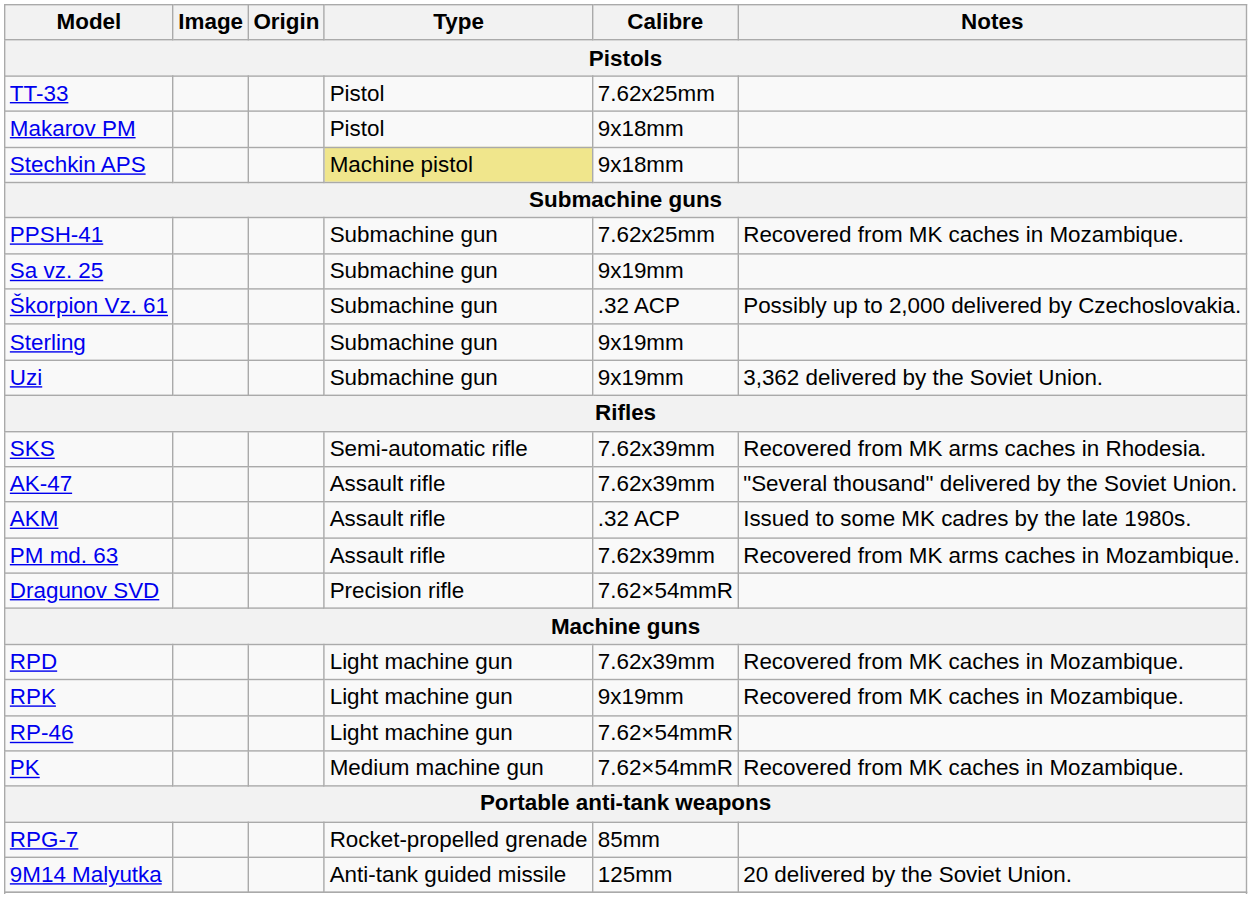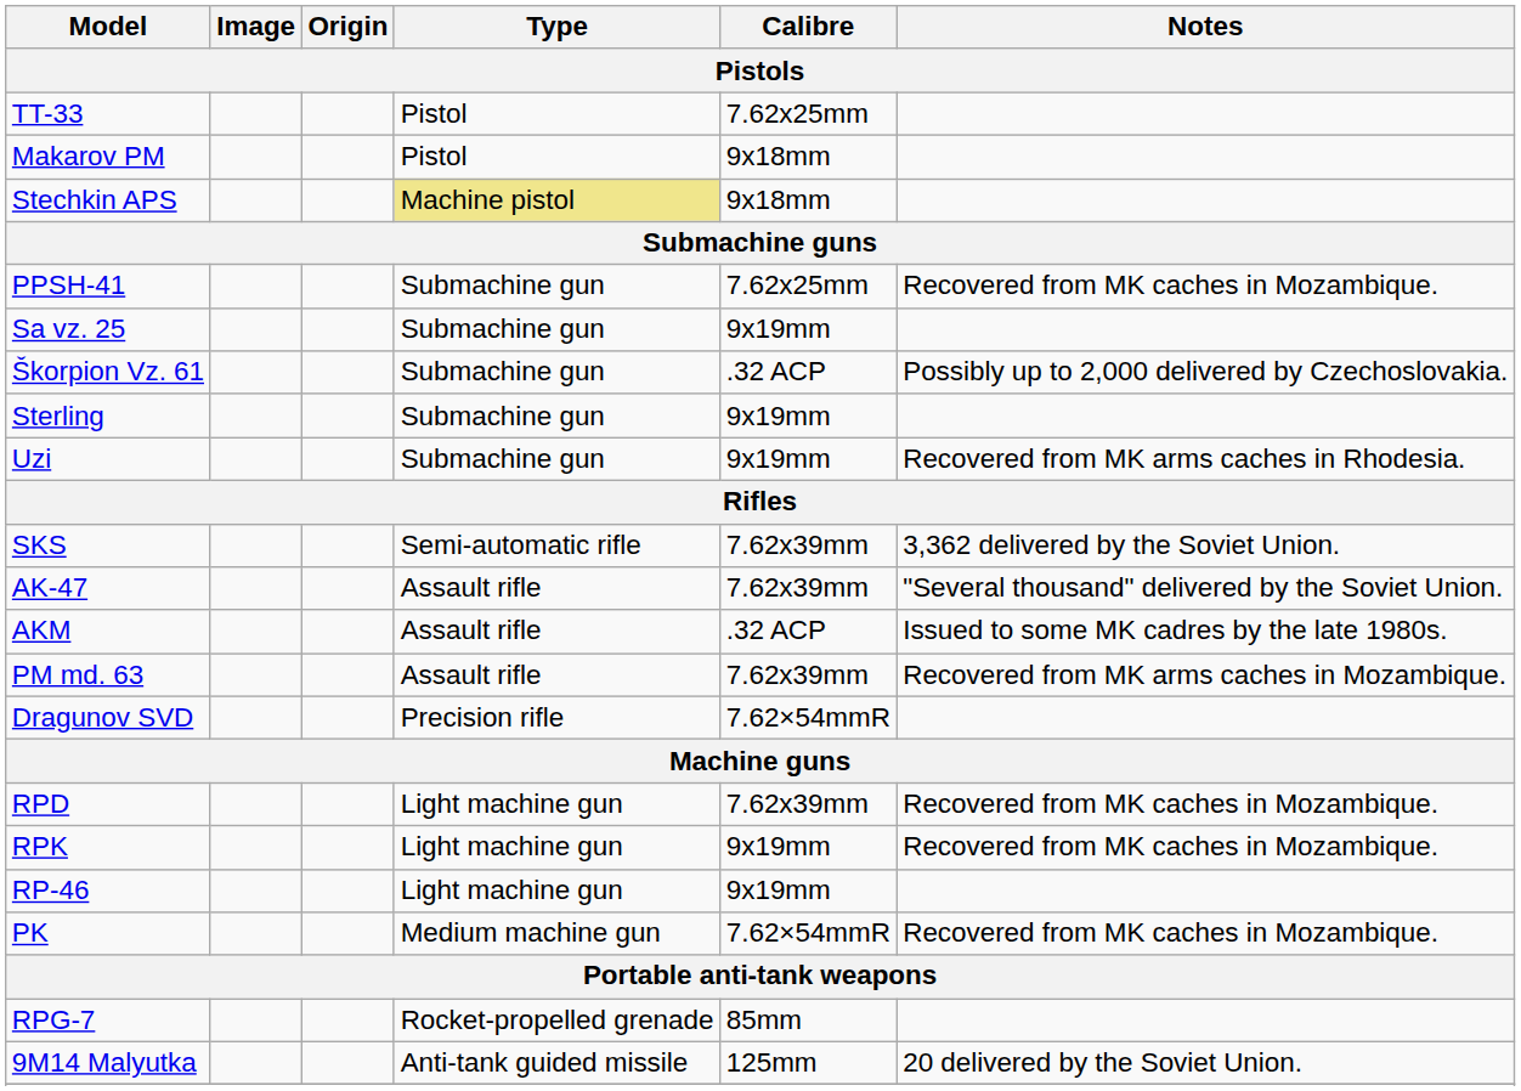Uzi | Notes: 3,362 delivered by the Soviet Union. -> Recovered from MK arms caches in Rhodesia.
SKS | Notes: Recovered from MK arms caches in Rhodesia. -> 3,362 delivered by the Soviet Union.
RP-46 | Calibre: 7.62×54mmR -> 9x19mm
